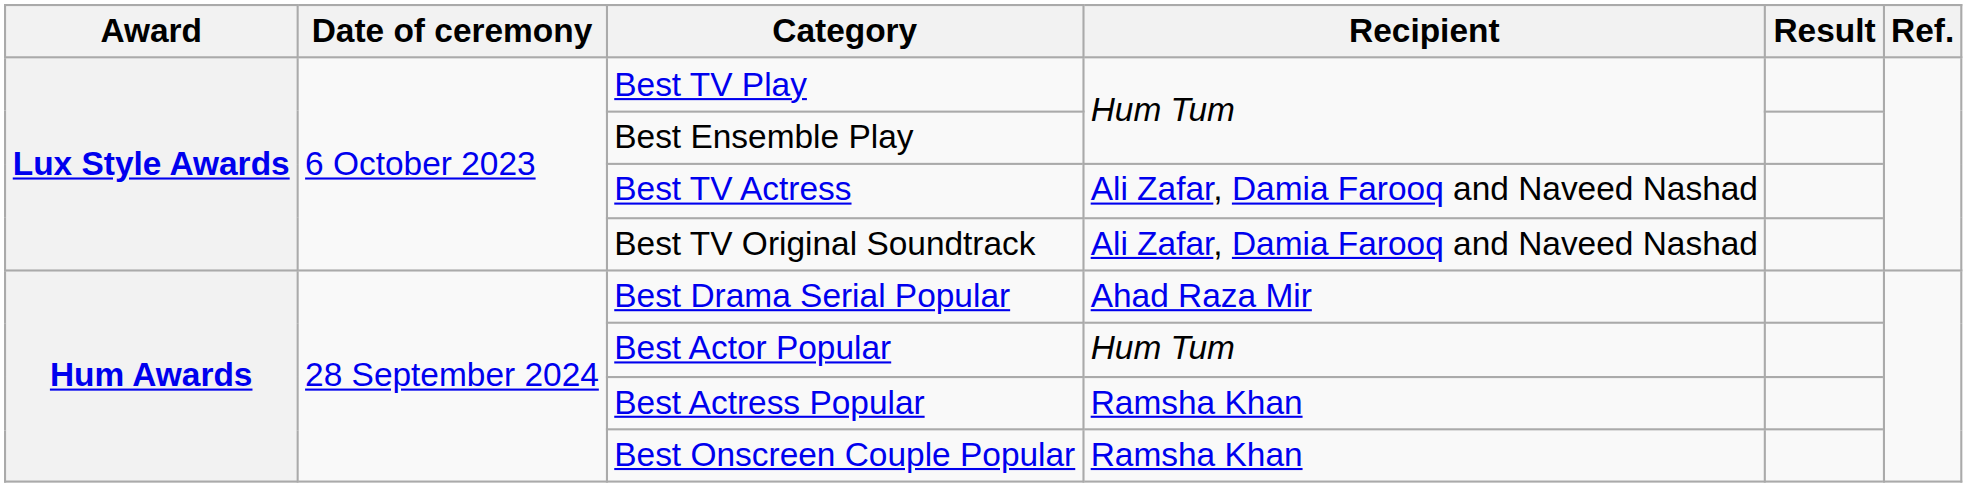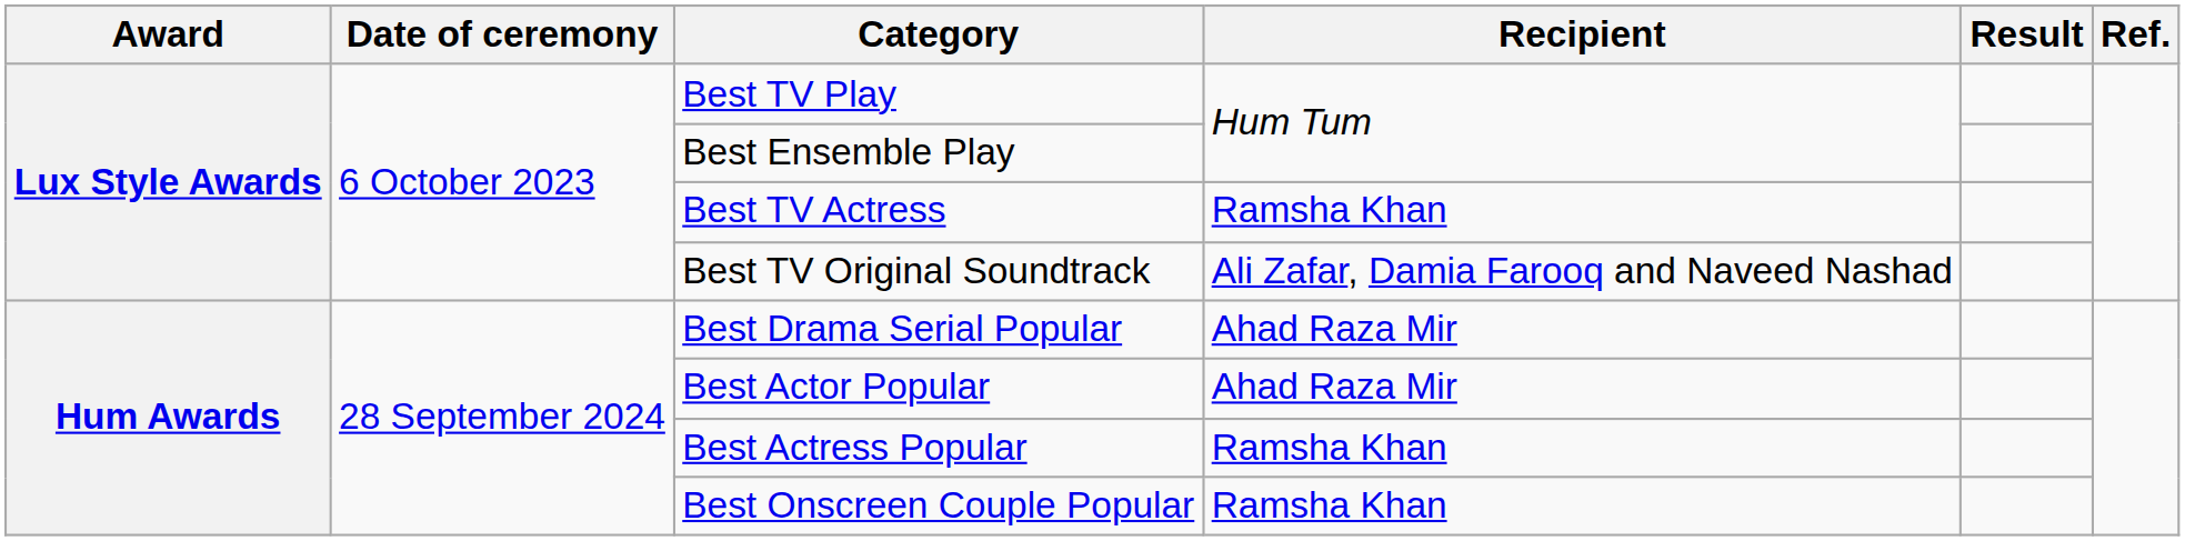Best TV Actress | Recipient: Ali Zafar, Damia Farooq and Naveed Nashad -> Ramsha Khan
Best Actor Popular | Recipient: Hum Tum -> Ahad Raza Mir
